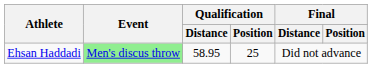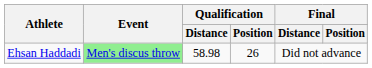Ehsan Haddadi | Qualification / Distance: 58.95 -> 58.98
Ehsan Haddadi | Qualification / Position: 25 -> 26
